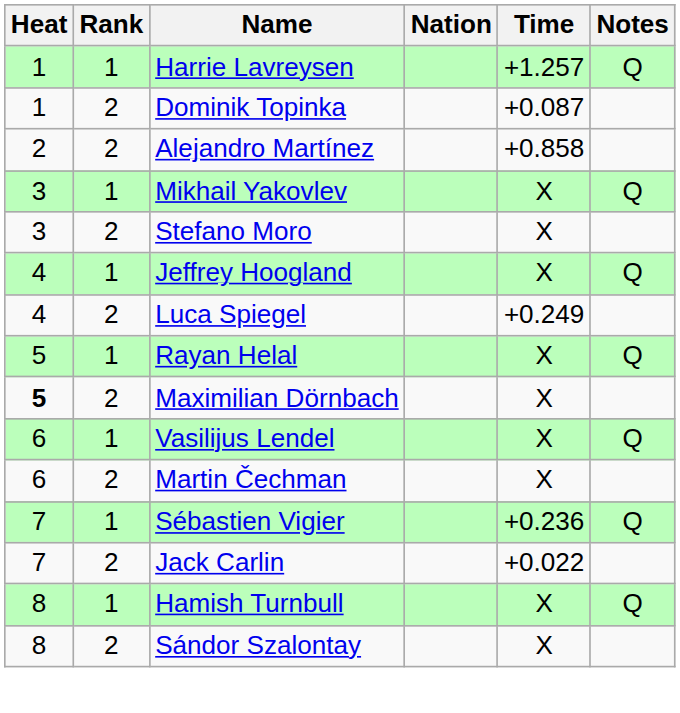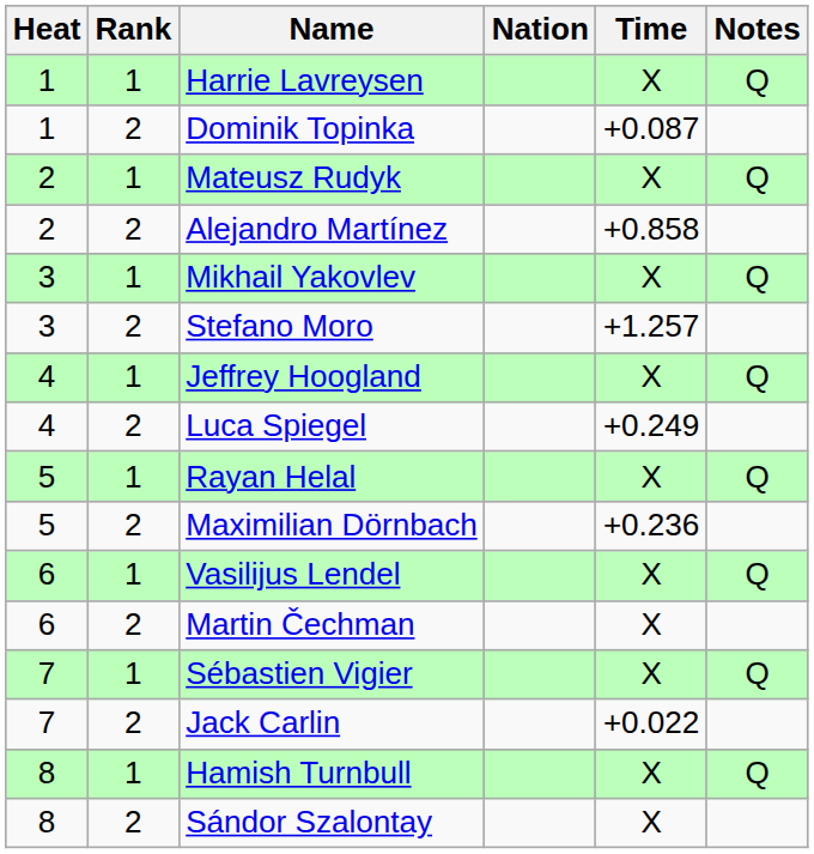Harrie Lavreysen | Time: +1.257 -> X
+ row: 2 | 1 | Mateusz Rudyk | X | Q
Stefano Moro | Time: X -> +1.257
Maximilian Dörnbach | Heat: bold -> normal
Maximilian Dörnbach | Time: X -> +0.236
Sébastien Vigier | Time: +0.236 -> X
